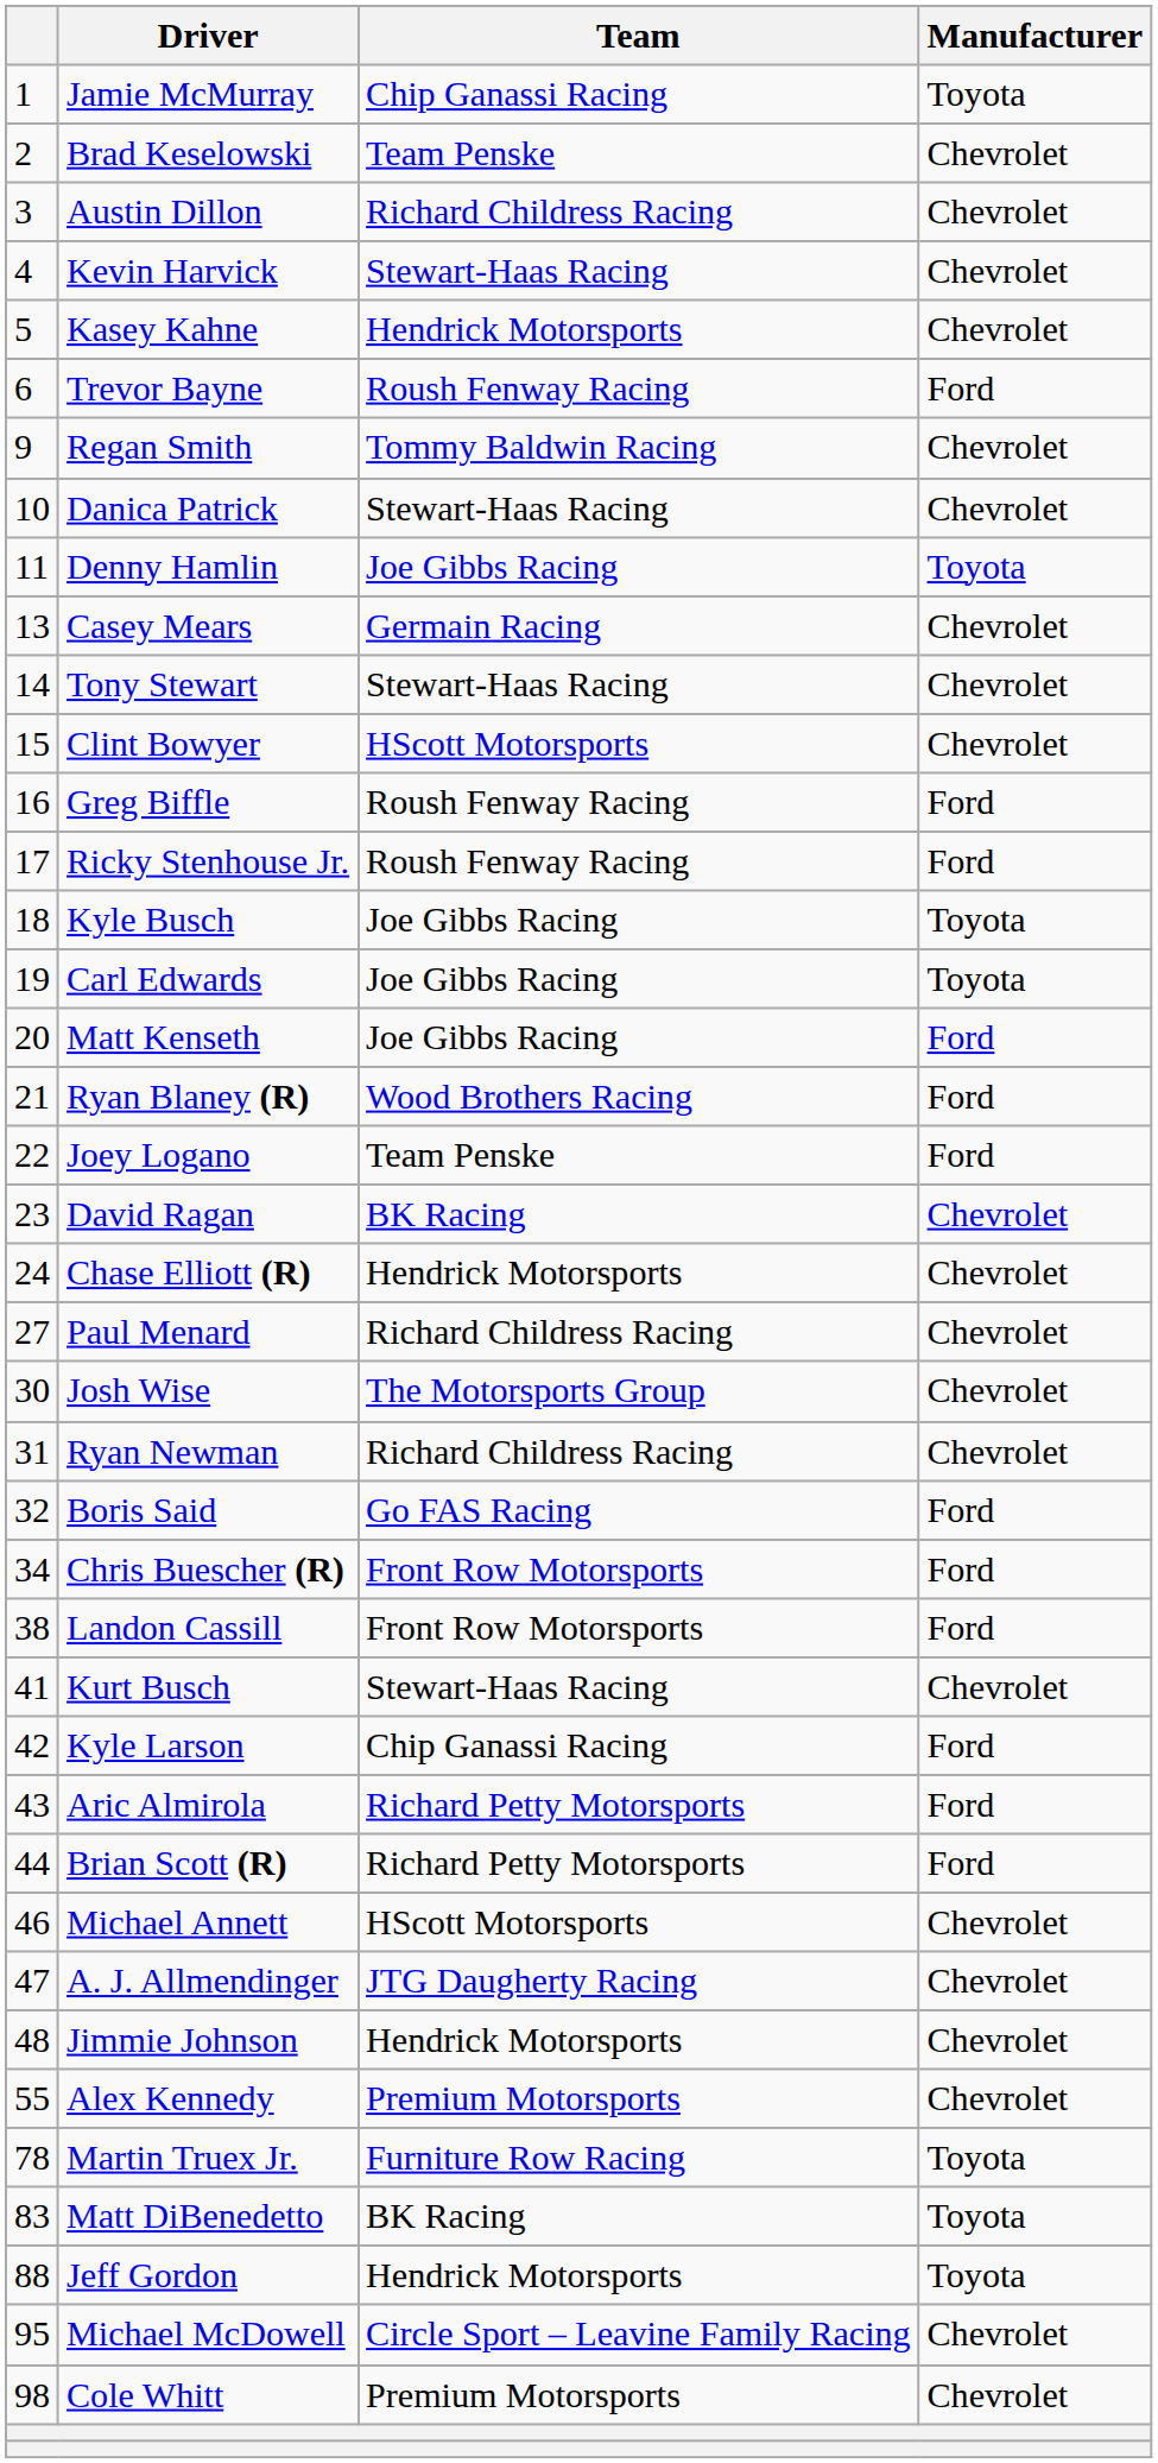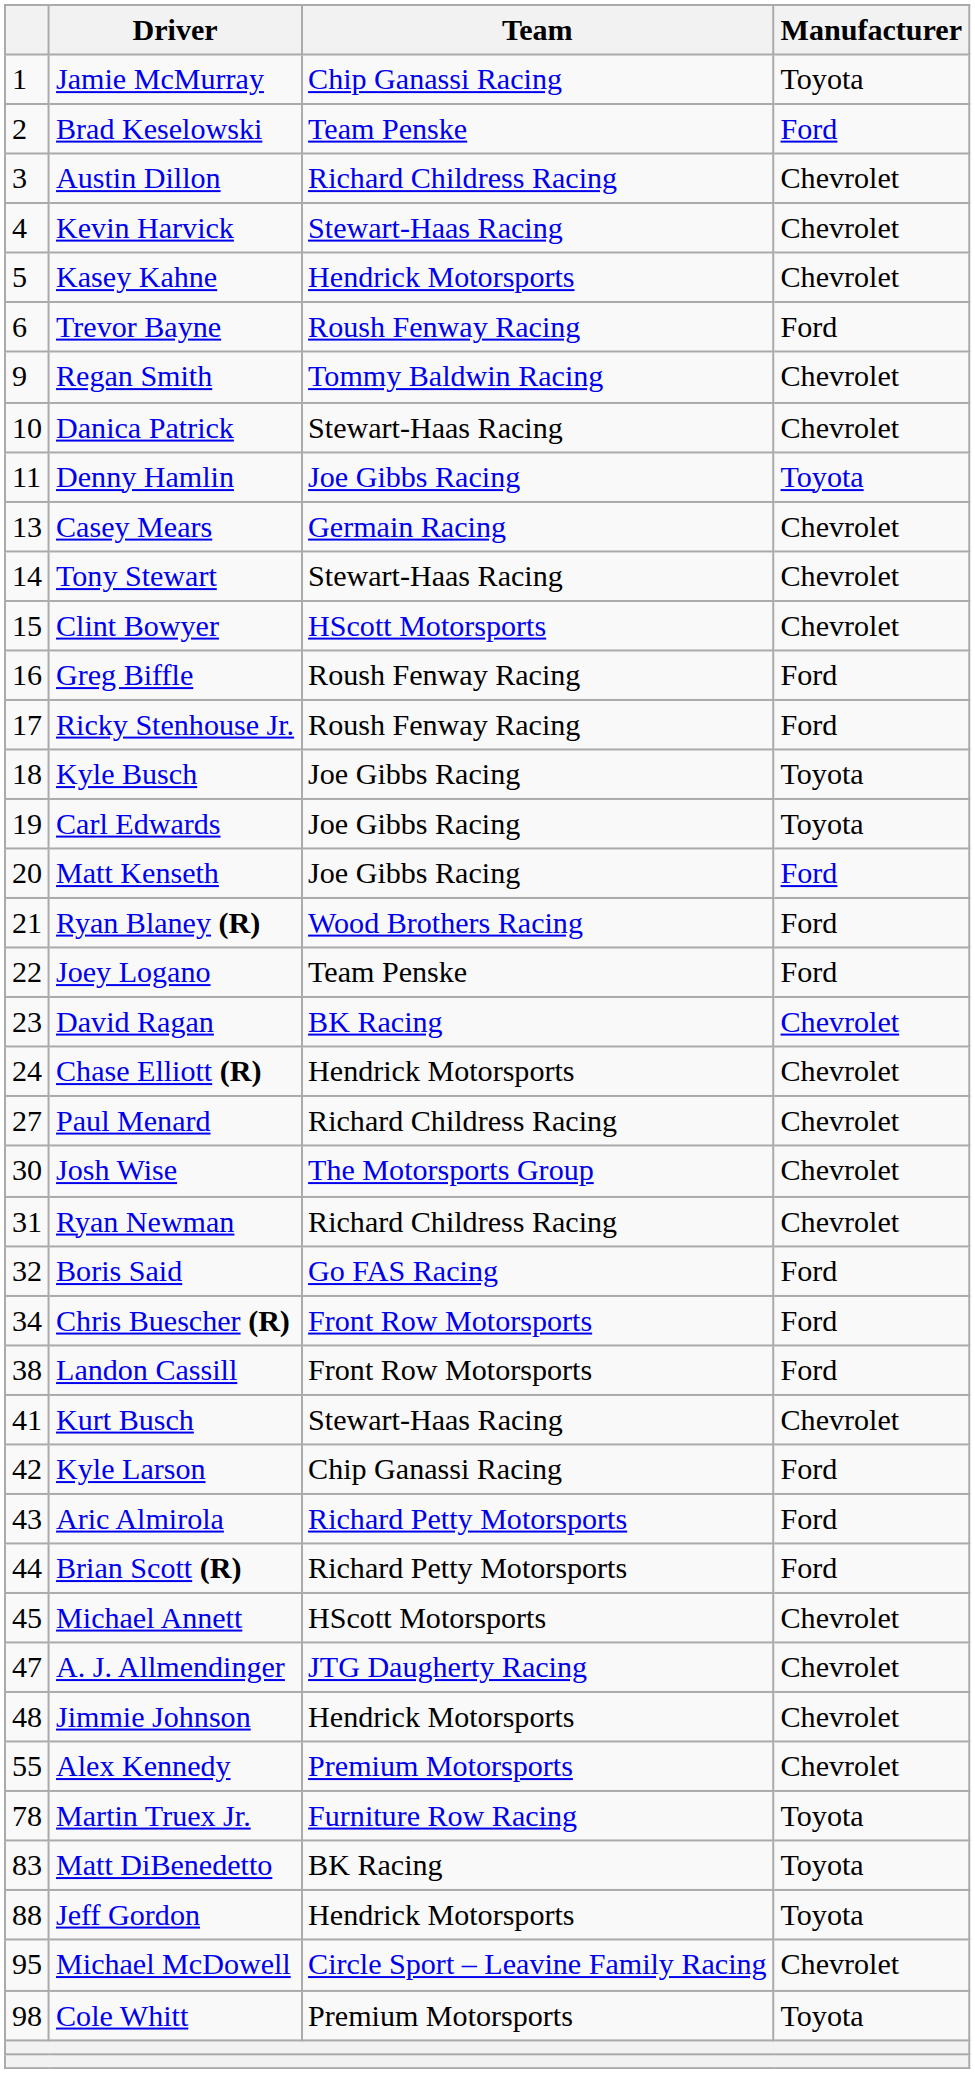Brad Keselowski | Manufacturer: Chevrolet -> Ford
Michael Annett | column 1: 46 -> 45
Cole Whitt | Manufacturer: Chevrolet -> Toyota
